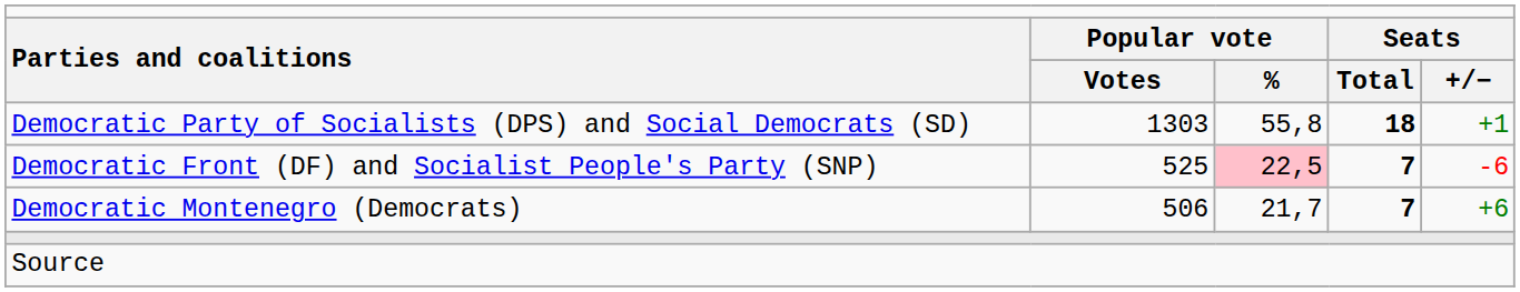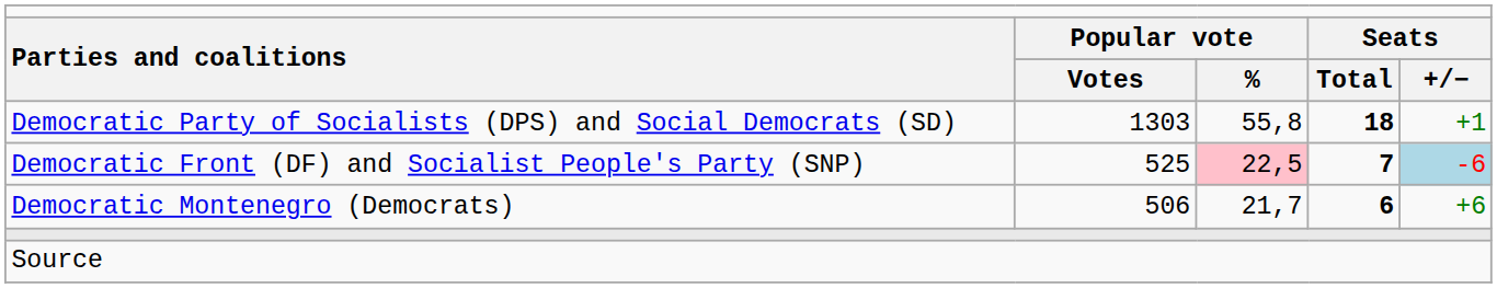Democratic Front (DF) and Socialist People's Party (SNP) | column 5: no background -> lightblue background
Democratic Montenegro (Democrats) | column 4: 7 -> 6
